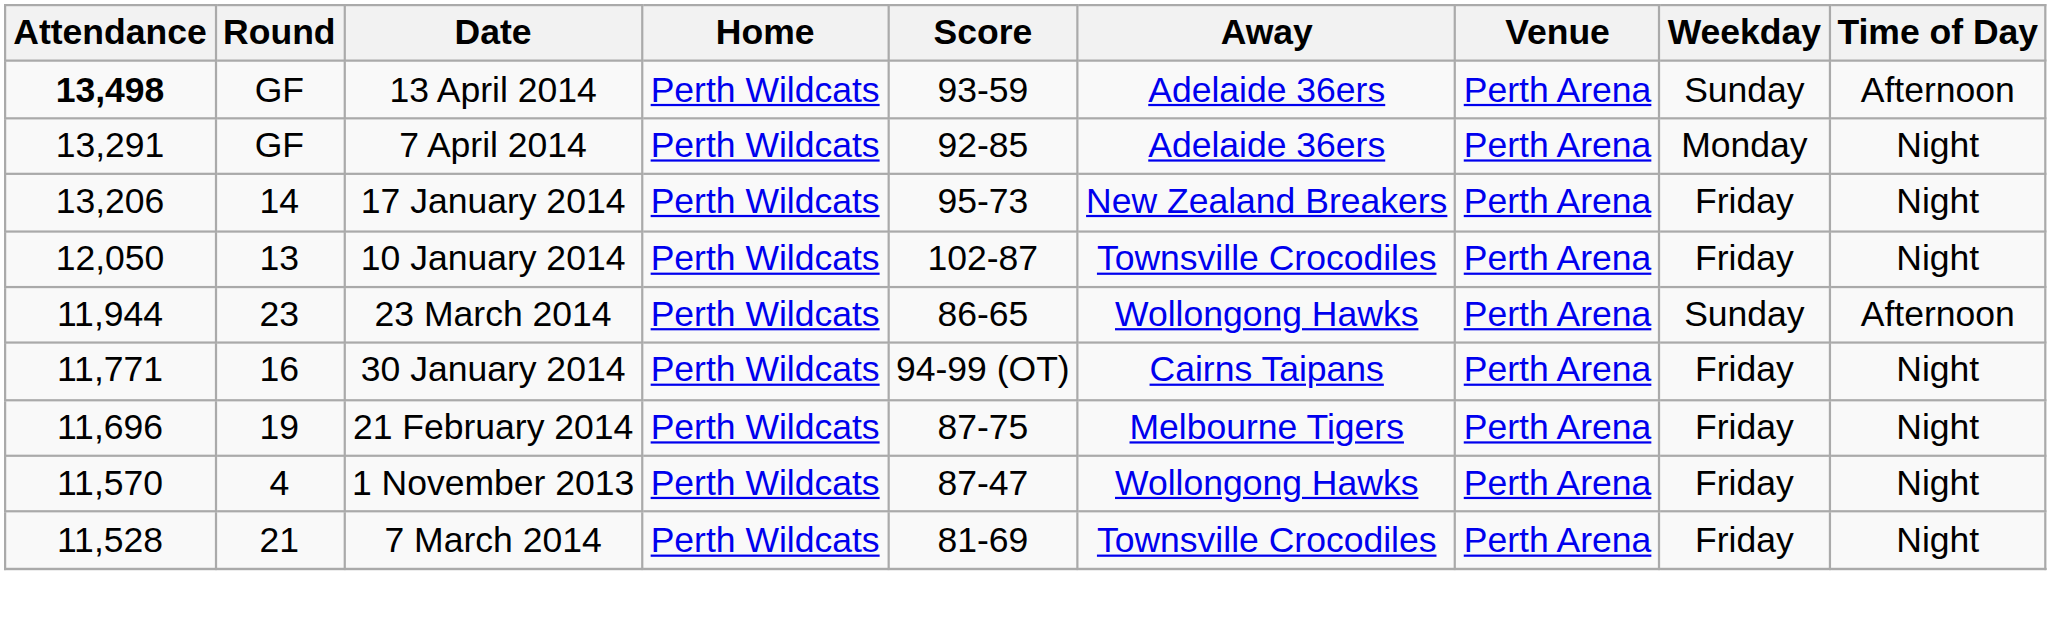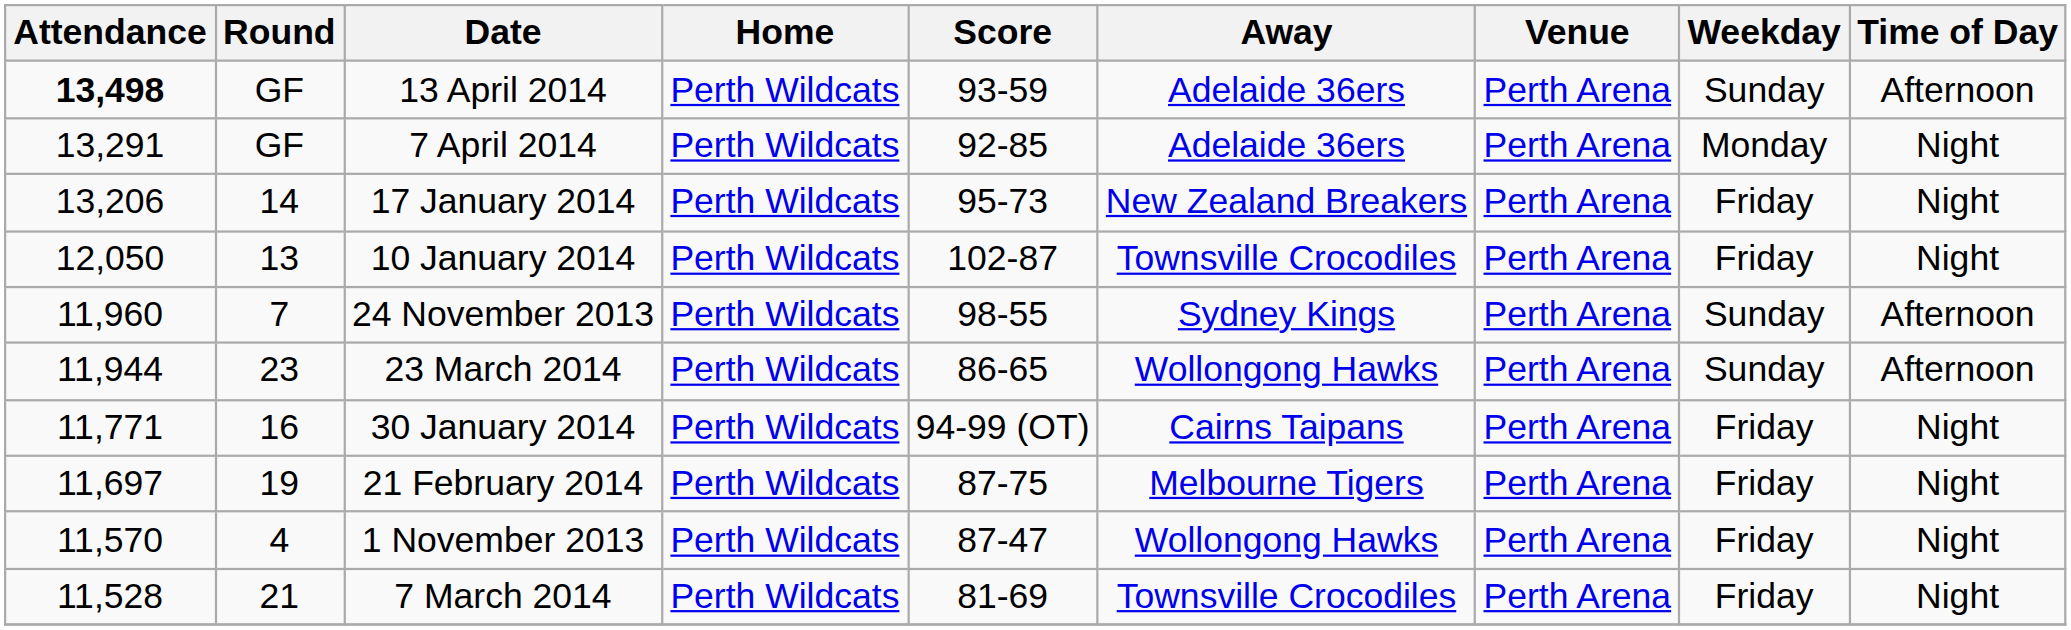+ row: 11,960 | 7 | 24 November 2013 | Perth Wildcats | 98-55 | Sydney Kings | Perth Arena | Sunday | Afternoon
21 February 2014 | Attendance: 11,696 -> 11,697
